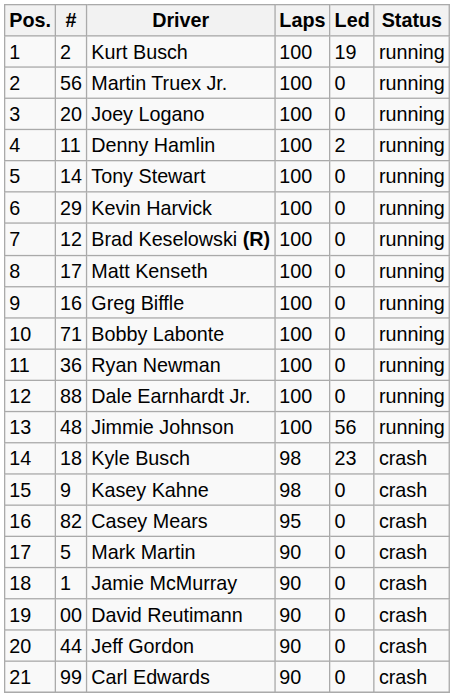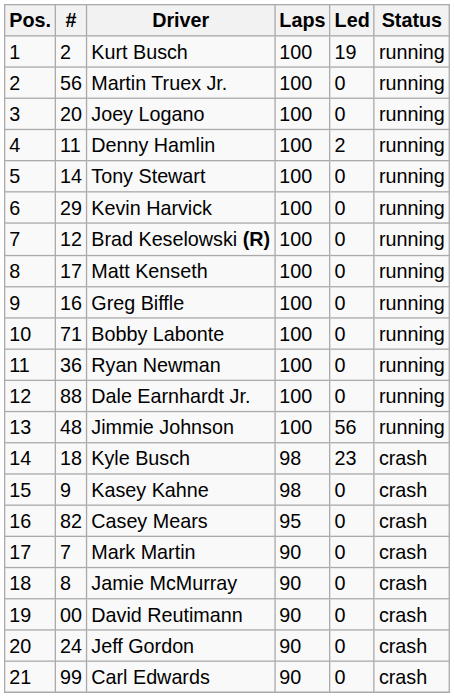Mark Martin | #: 5 -> 7
Jamie McMurray | #: 1 -> 8
Jeff Gordon | #: 44 -> 24
